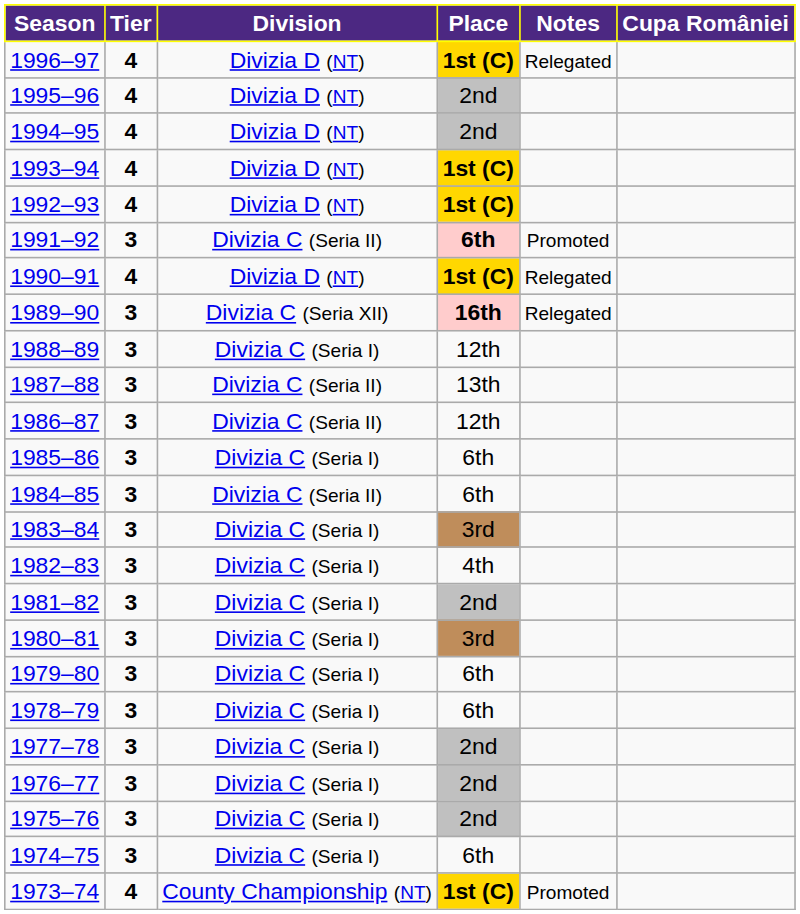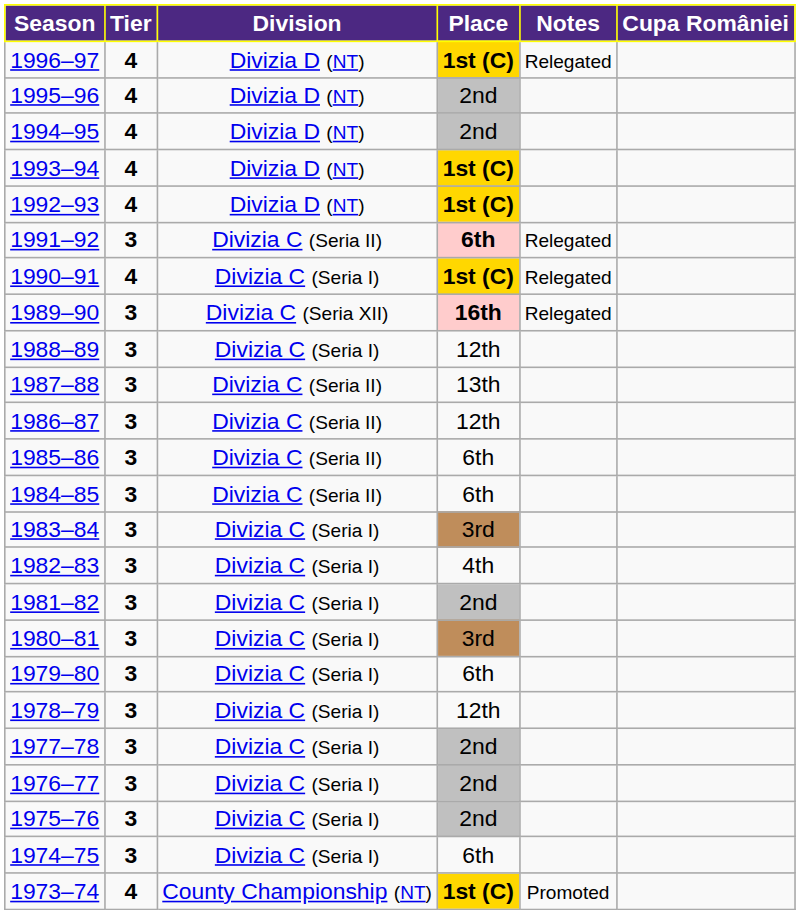1991–92 | Notes: Promoted -> Relegated
1990–91 | Division: Divizia D (NT) -> Divizia C (Seria I)
1985–86 | Division: Divizia C (Seria I) -> Divizia C (Seria II)
1978–79 | Place: 6th -> 12th
